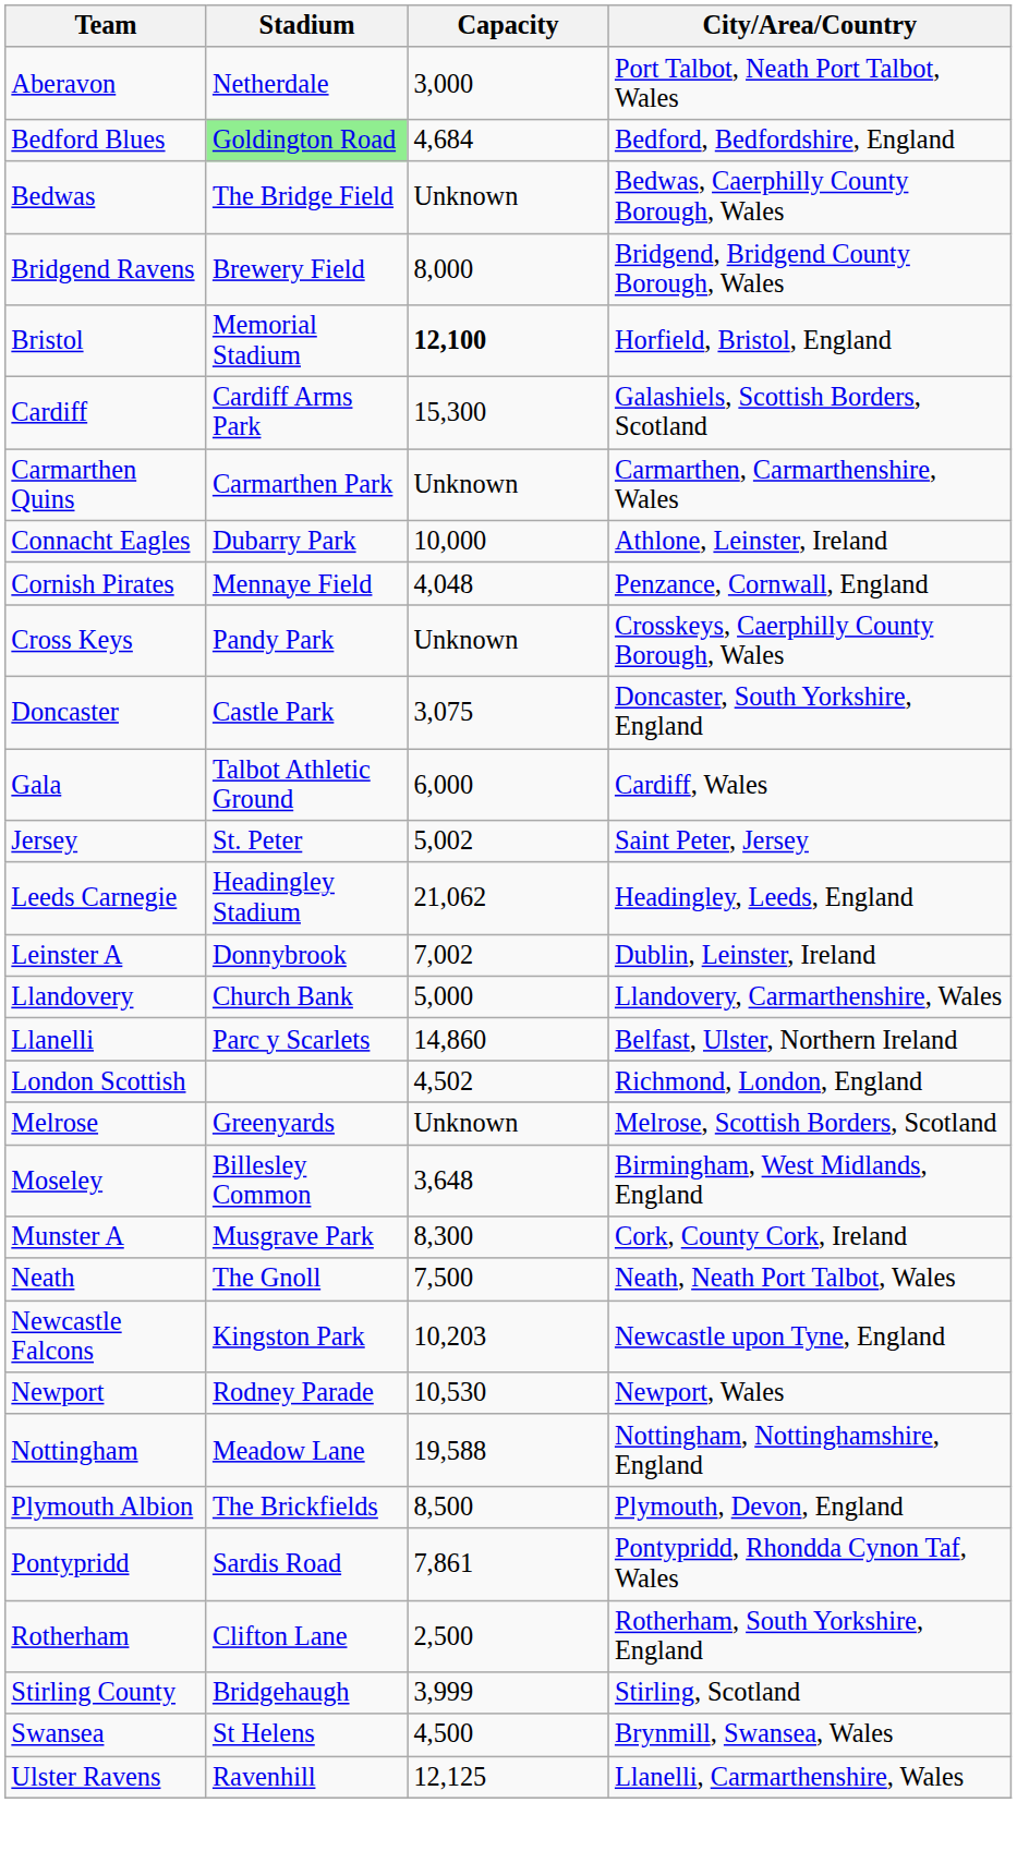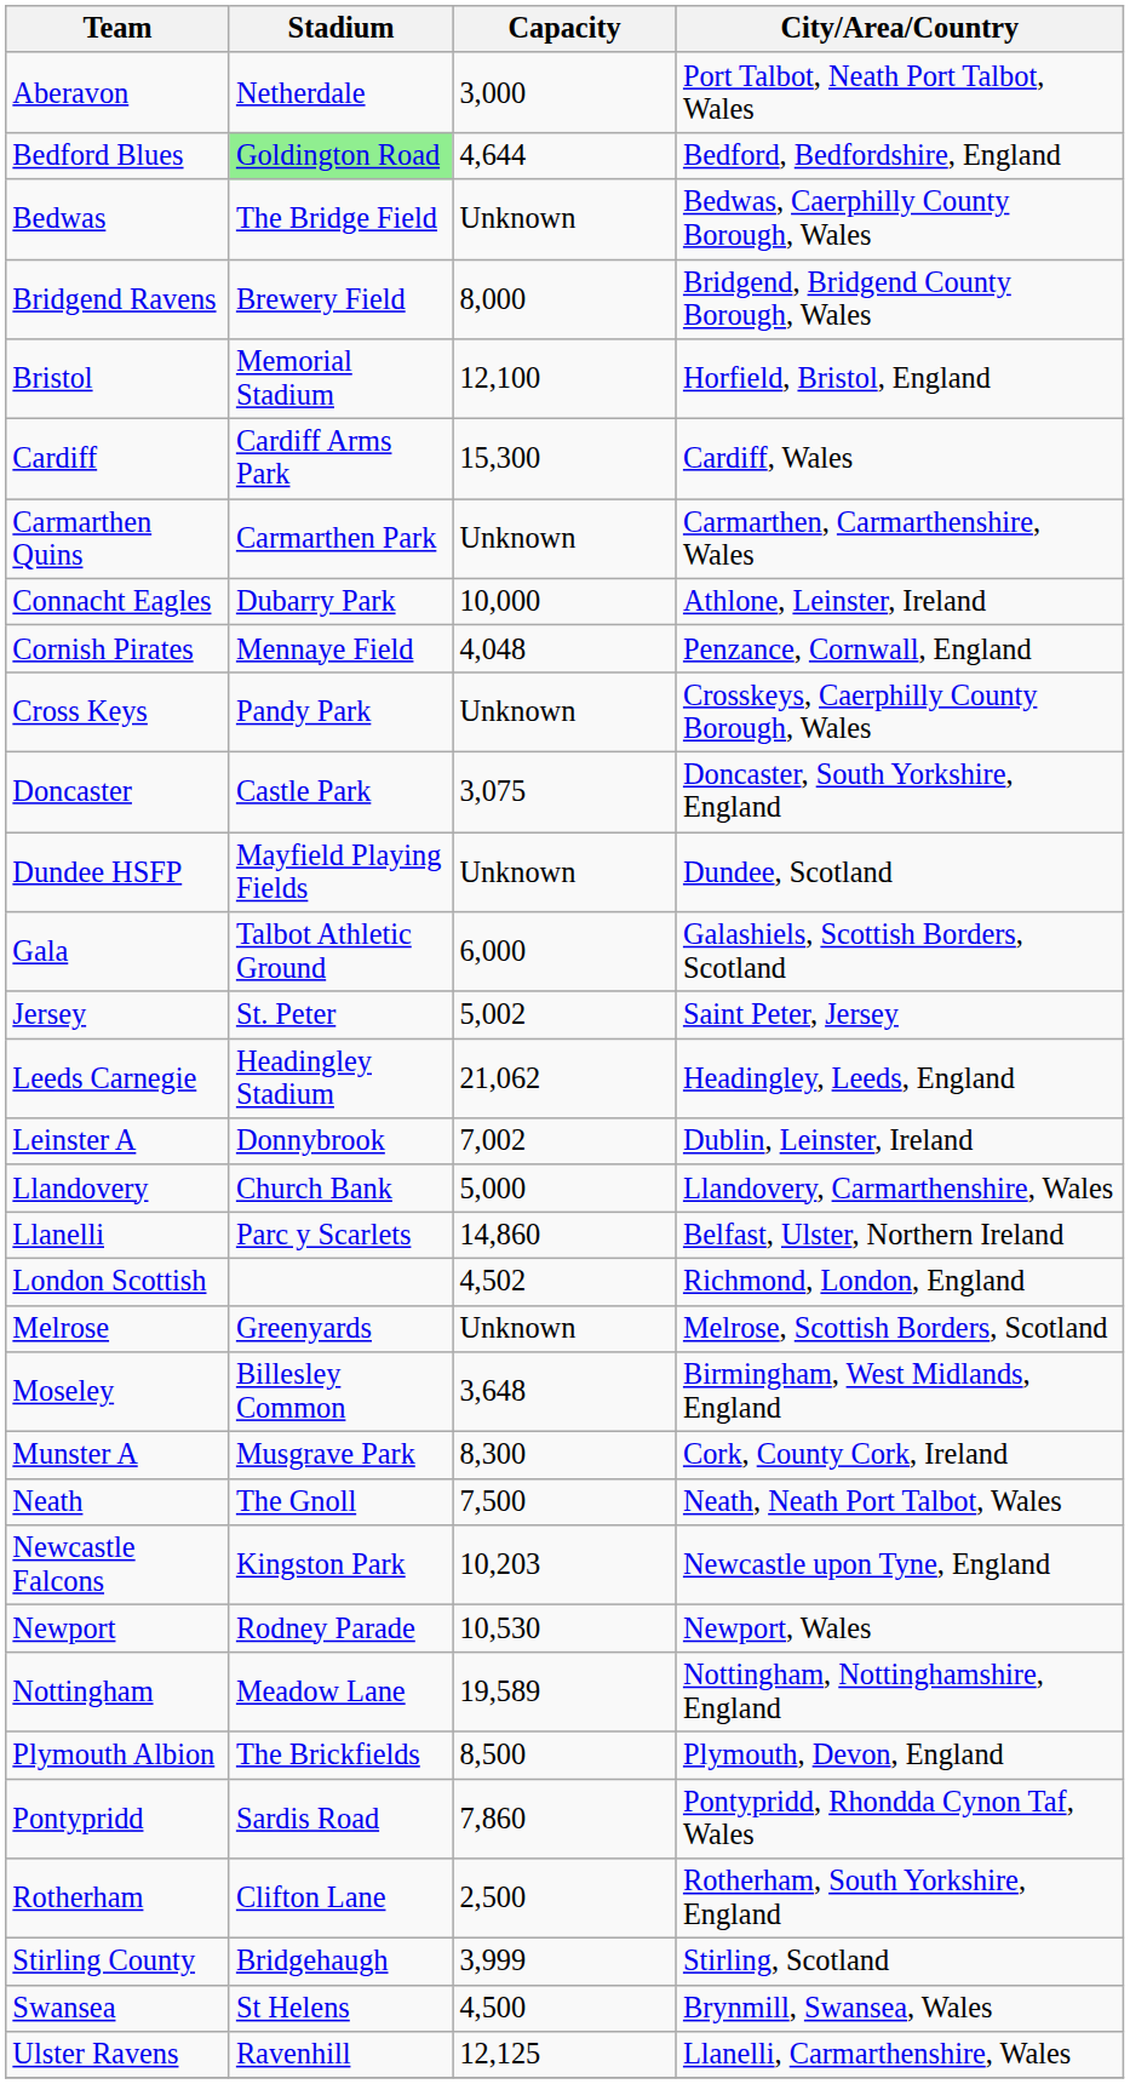Bedford Blues | Capacity: 4,684 -> 4,644
Bristol | Capacity: bold -> normal
Cardiff | City/Area/Country: Galashiels, Scottish Borders, Scotland -> Cardiff, Wales
+ row: Dundee HSFP | Mayfield Playing Fields | Unknown | Dundee, Scotland
Gala | City/Area/Country: Cardiff, Wales -> Galashiels, Scottish Borders, Scotland
Nottingham | Capacity: 19,588 -> 19,589
Pontypridd | Capacity: 7,861 -> 7,860
